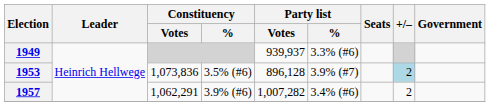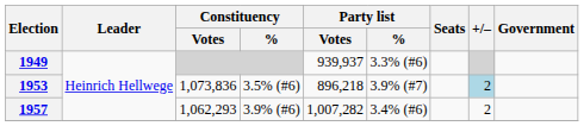1953 | Party list / Votes: 896,128 -> 896,218
1957 | Constituency / Votes: 1,062,291 -> 1,062,293
